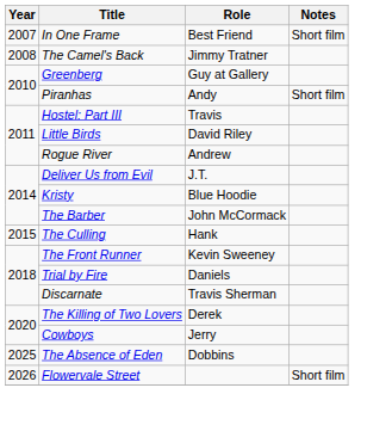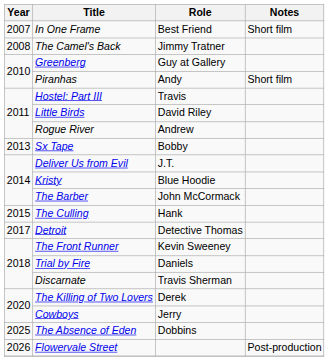+ row: 2013 | Sx Tape | Bobby
+ row: 2017 | Detroit | Detective Thomas
Flowervale Street | Notes: Short film -> Post-production
